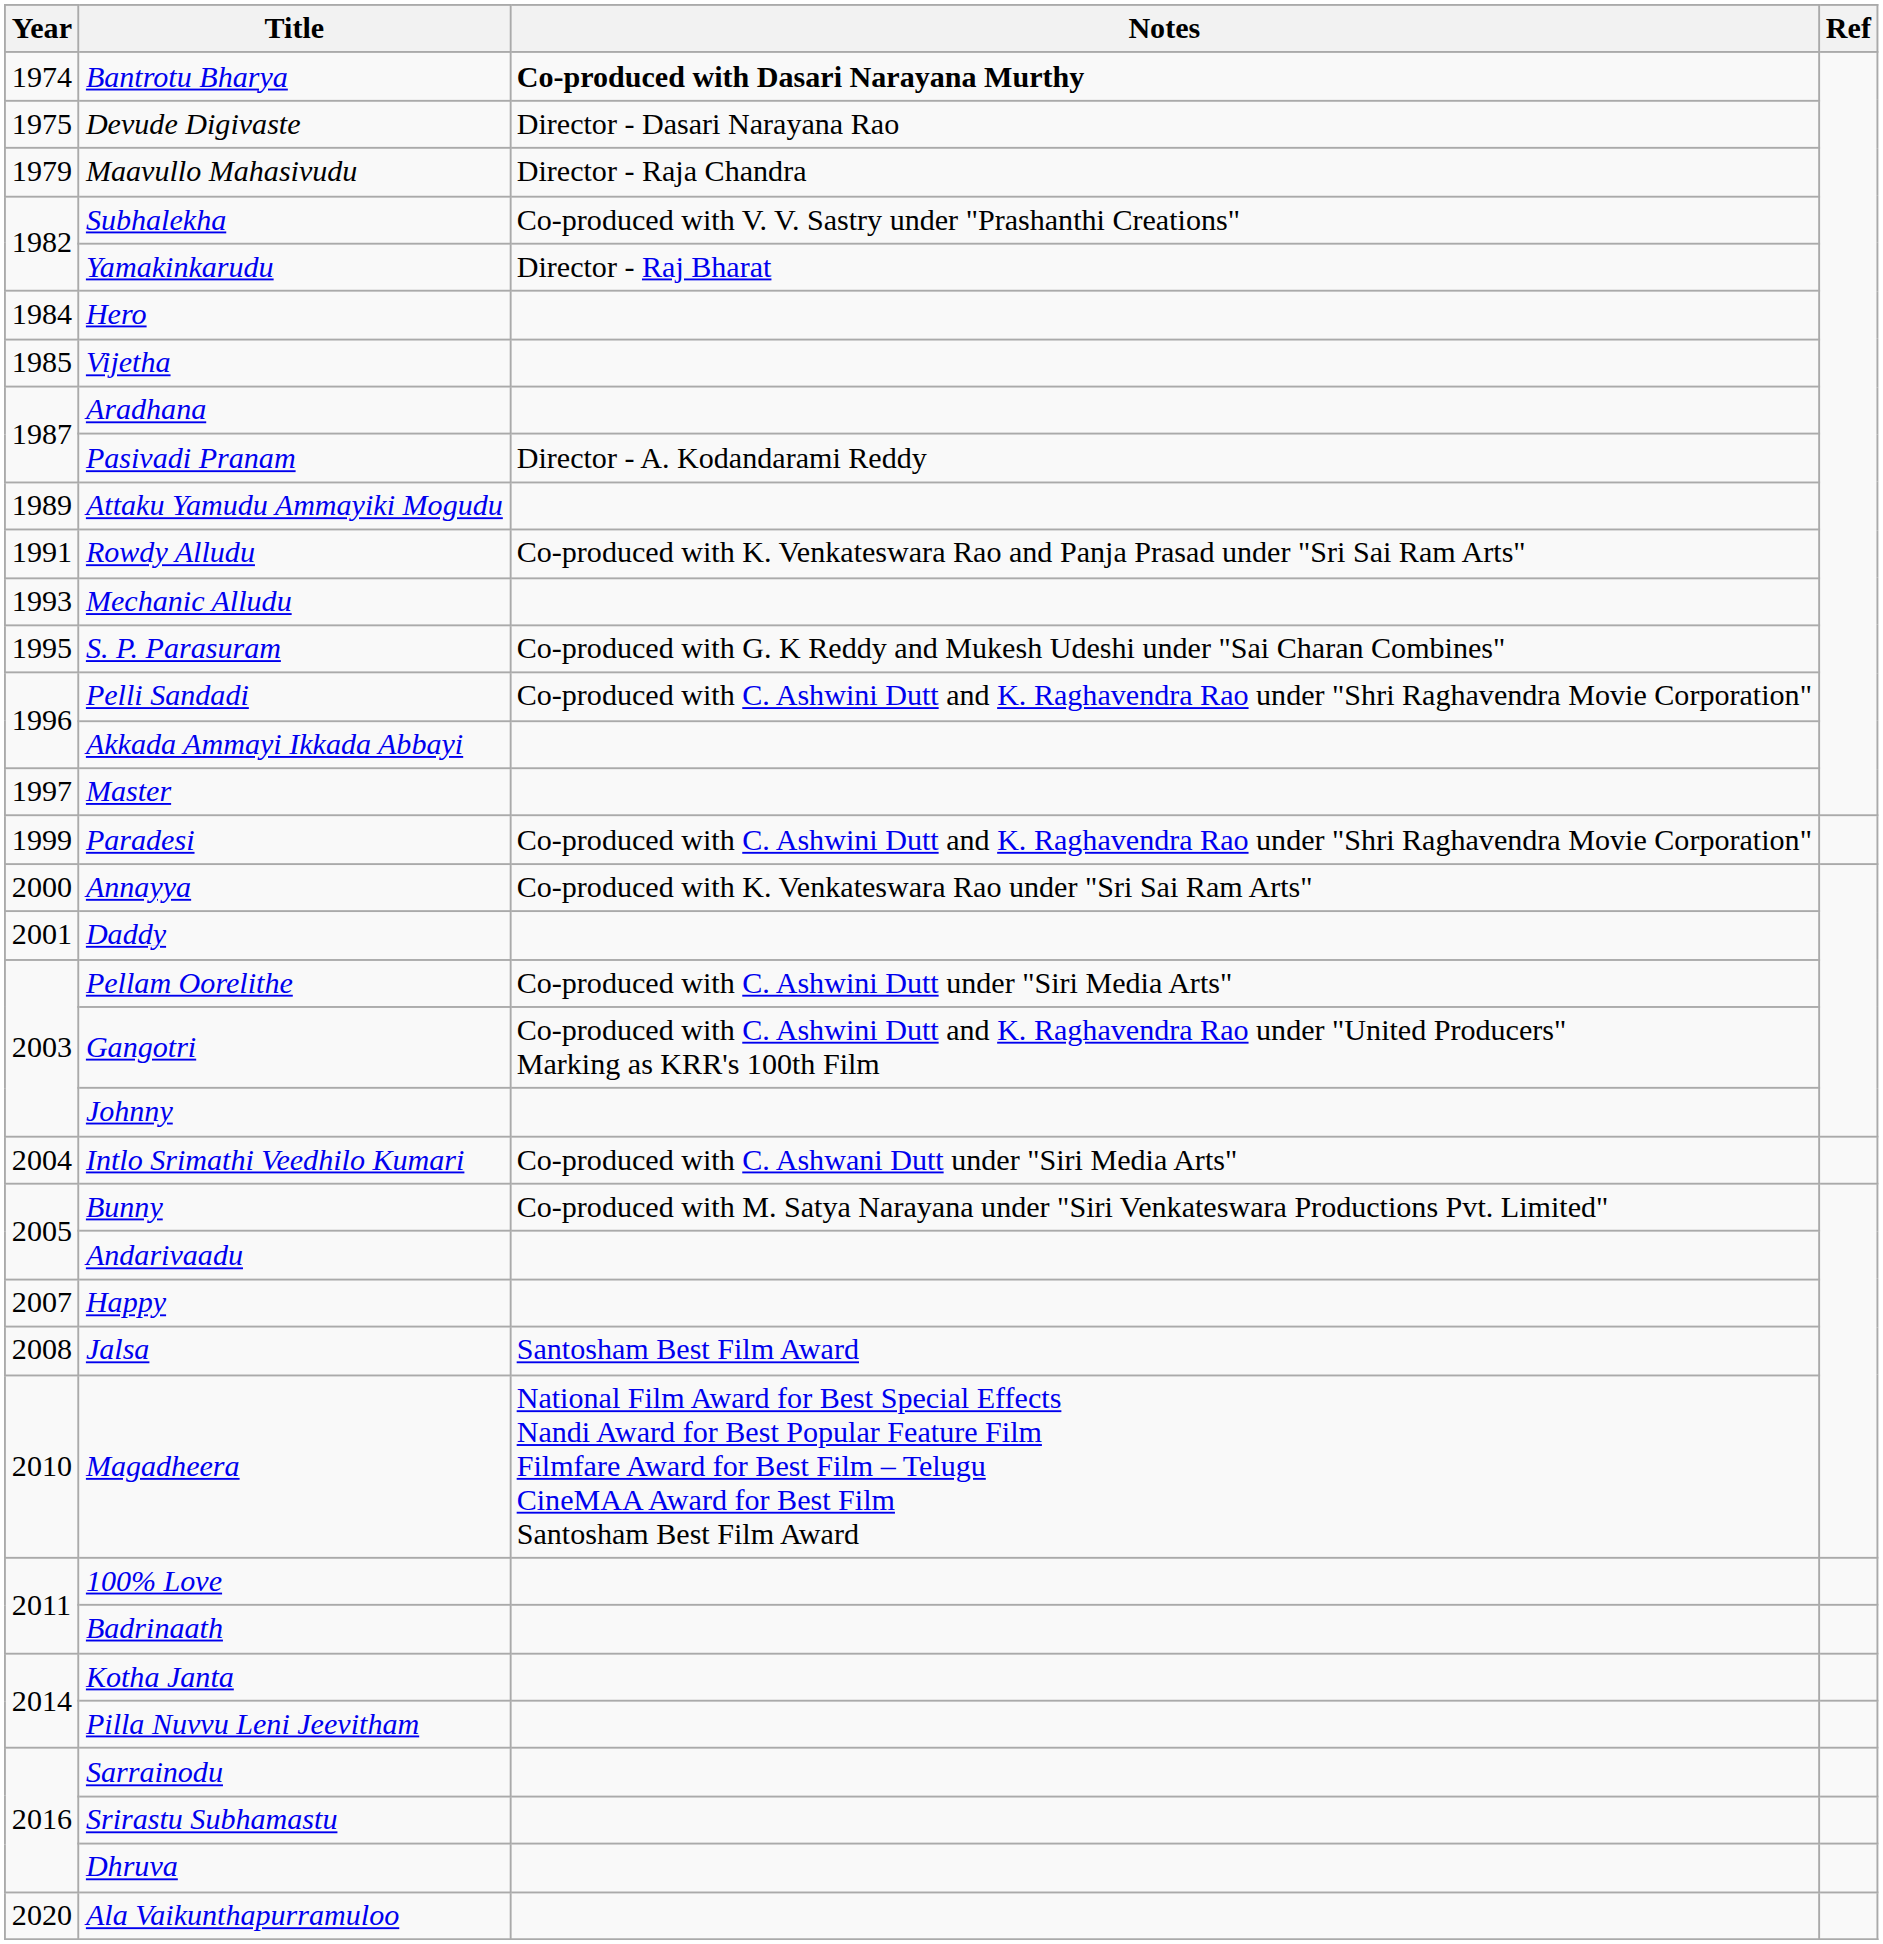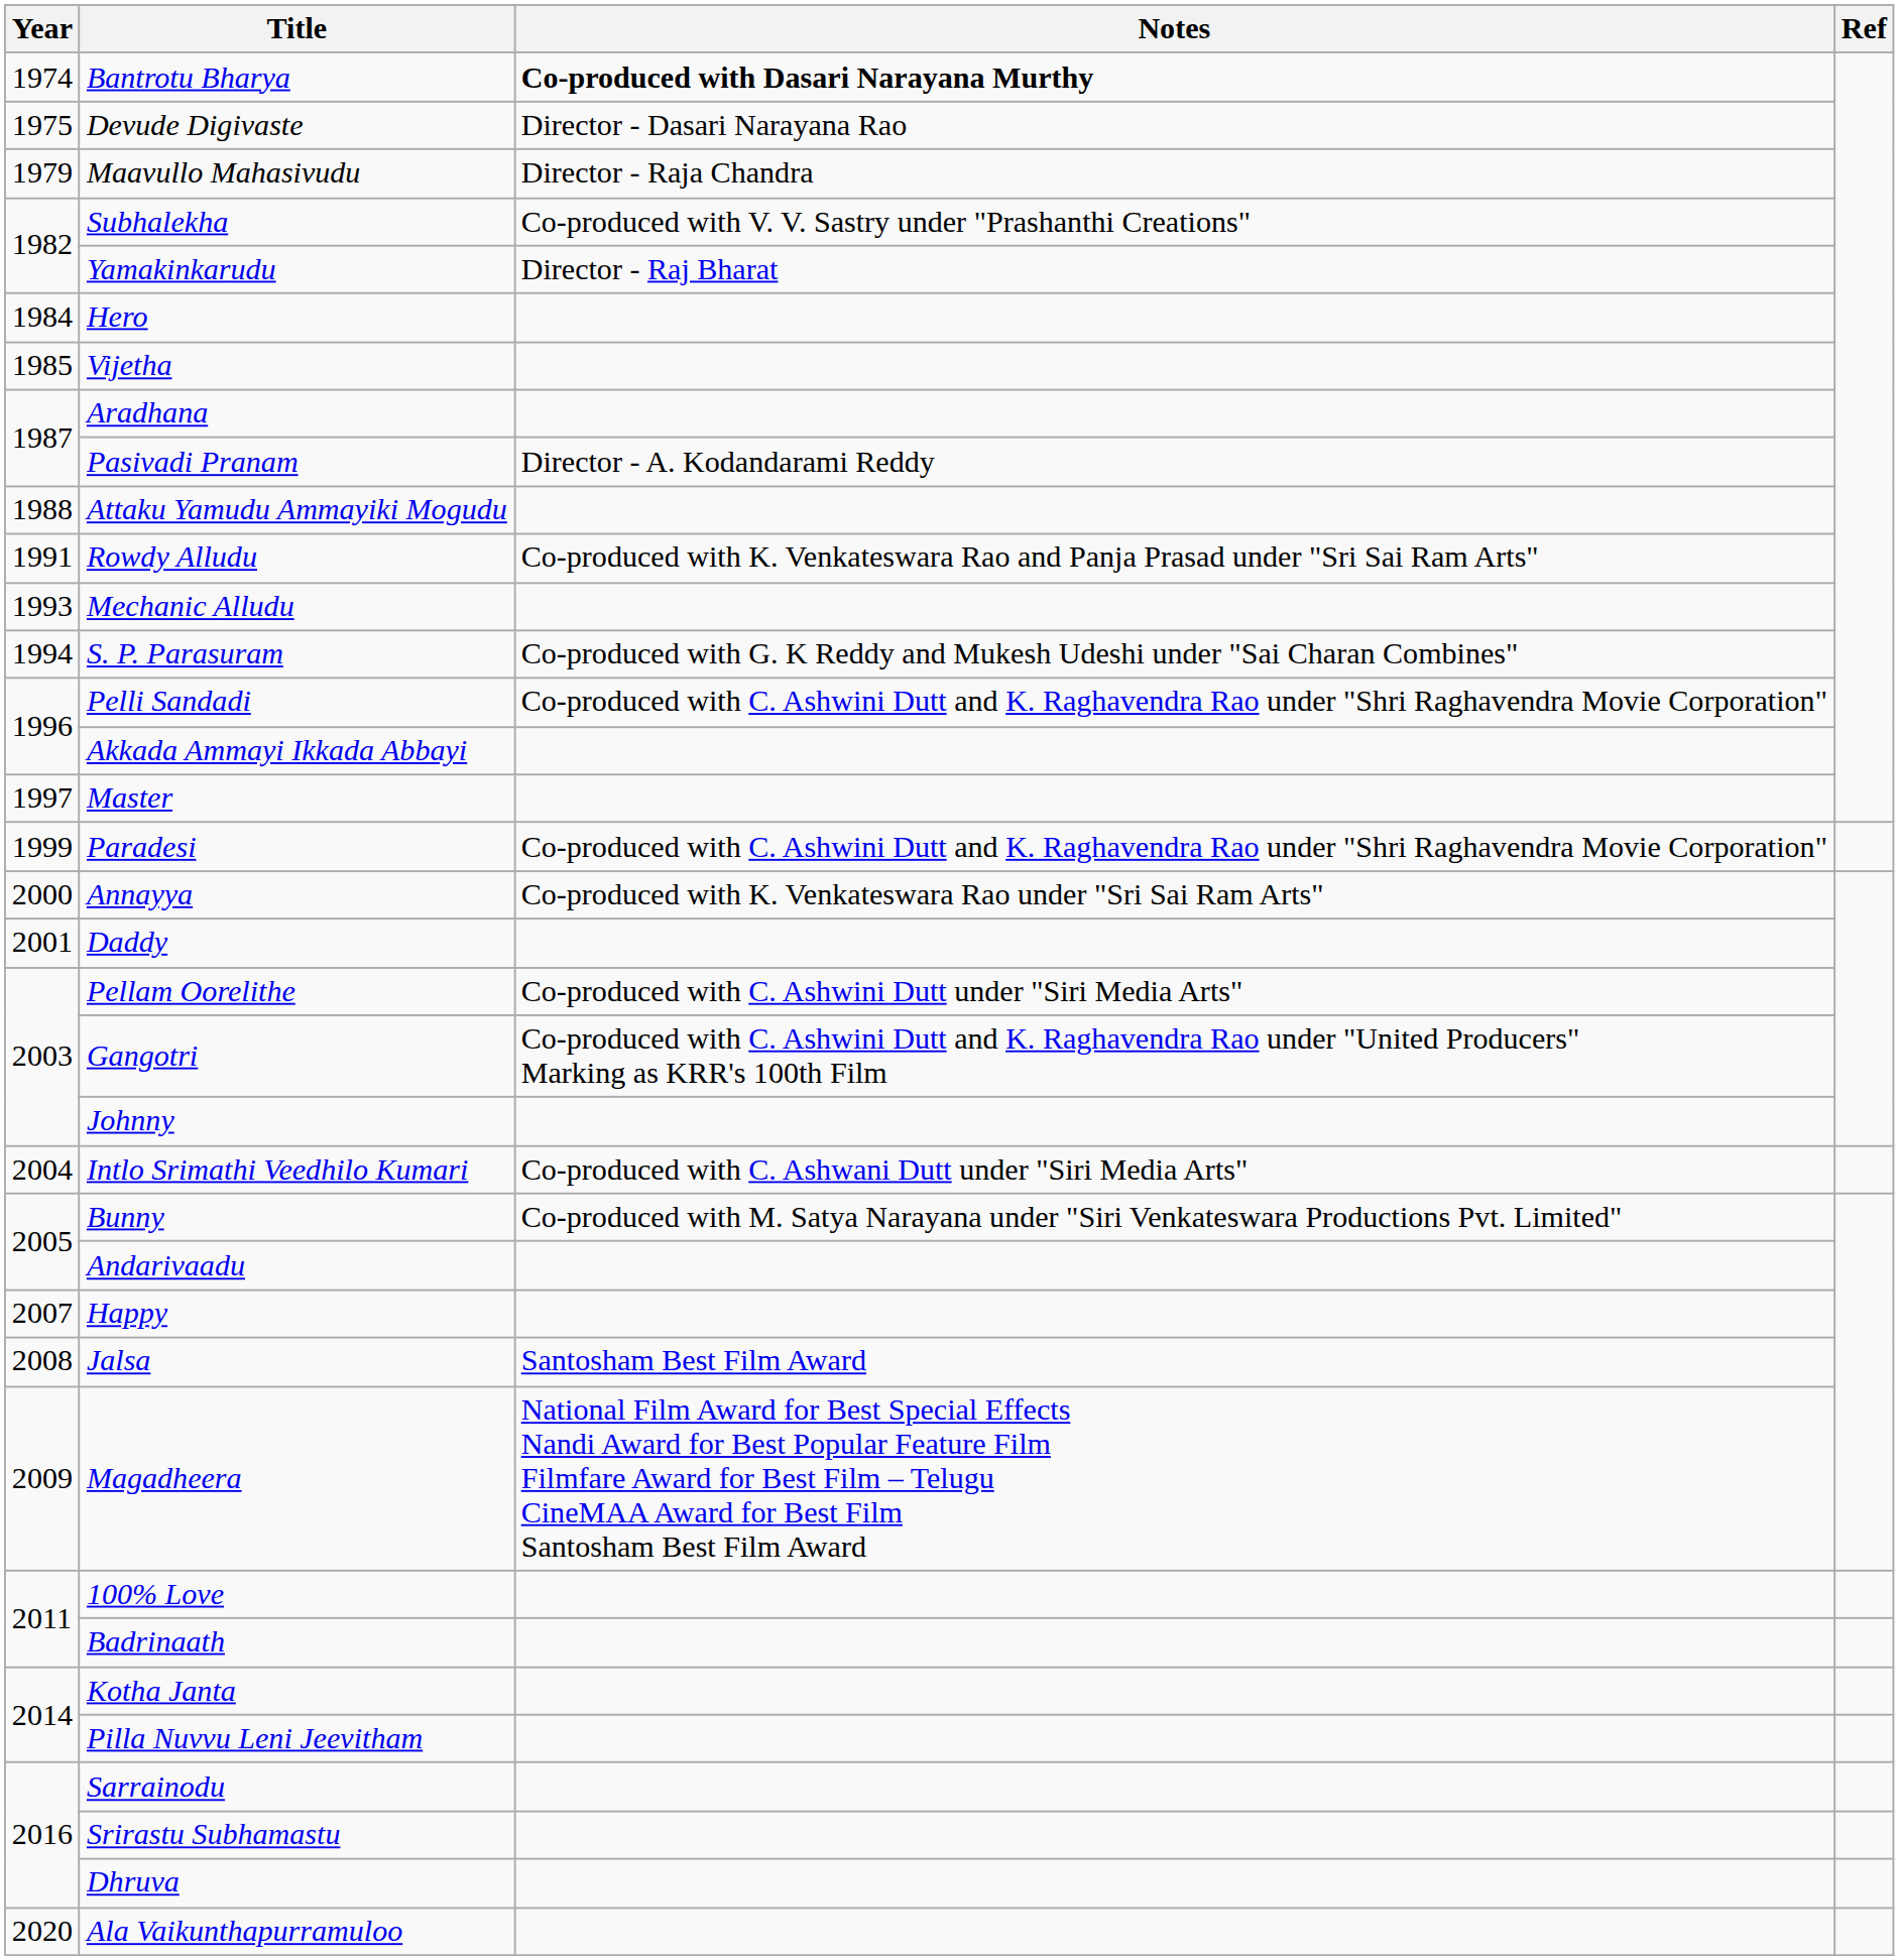Attaku Yamudu Ammayiki Mogudu | Year: 1989 -> 1988
S. P. Parasuram | Year: 1995 -> 1994
Magadheera | Year: 2010 -> 2009
